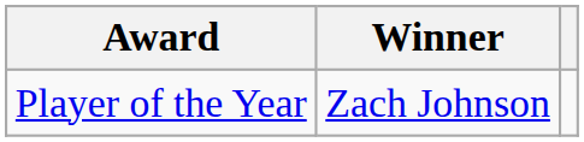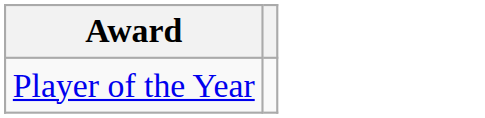- column: Winner | Zach Johnson
